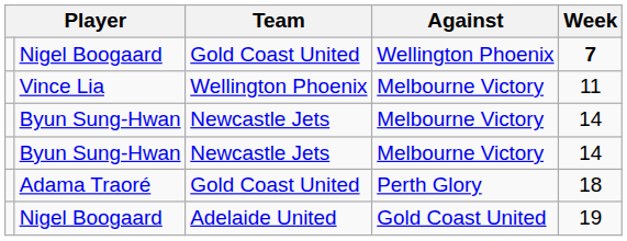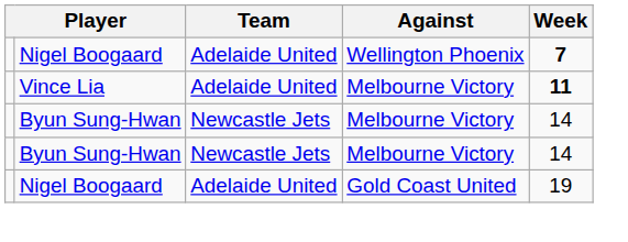Nigel Boogaard / Wellington Phoenix | Team: Gold Coast United -> Adelaide United
Vince Lia | Team: Wellington Phoenix -> Adelaide United
Vince Lia | Week: normal -> bold
- row: Adama Traoré | Gold Coast United | Perth Glory | 18
